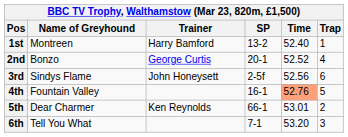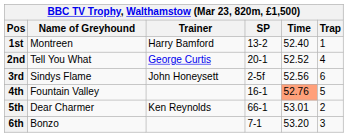2nd | Name of Greyhound: Bonzo -> Tell You What
6th | Name of Greyhound: Tell You What -> Bonzo
